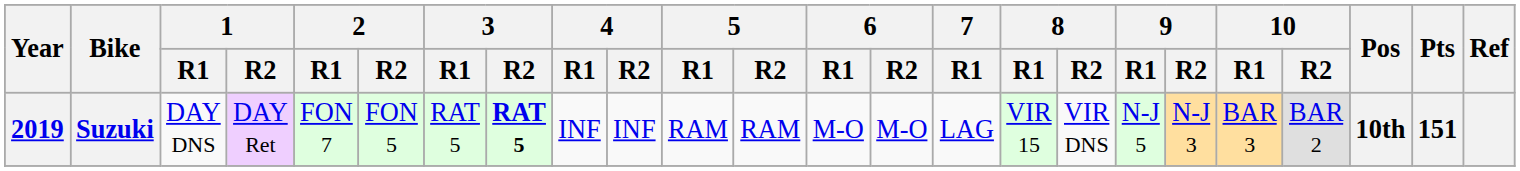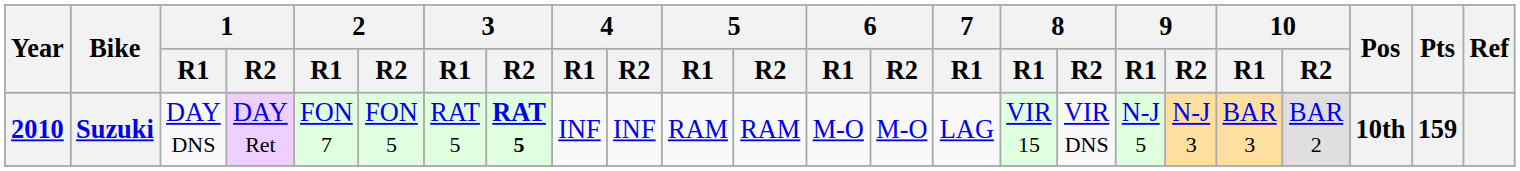Suzuki | Year: 2019 -> 2010
Suzuki | Pts: 151 -> 159
